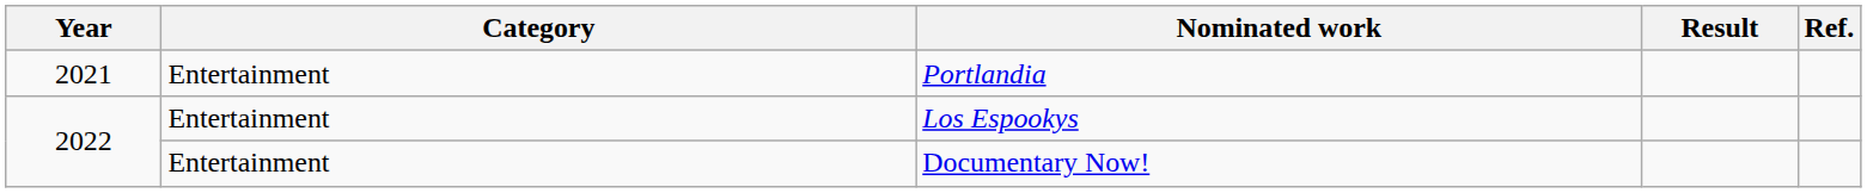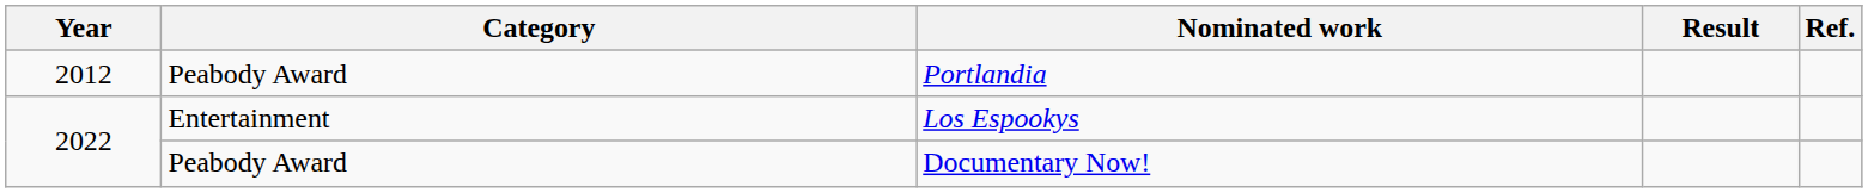Portlandia | Year: 2021 -> 2012
Portlandia | Category: Entertainment -> Peabody Award
Documentary Now! | Category: Entertainment -> Peabody Award
